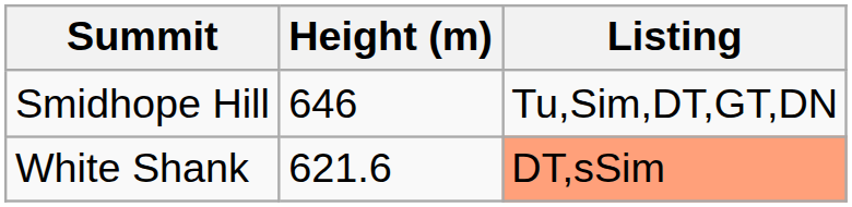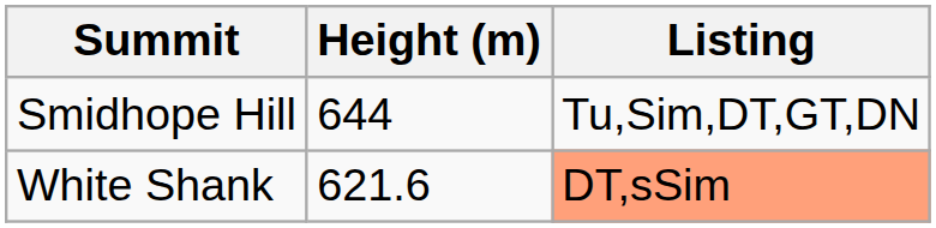Smidhope Hill | Height (m): 646 -> 644
